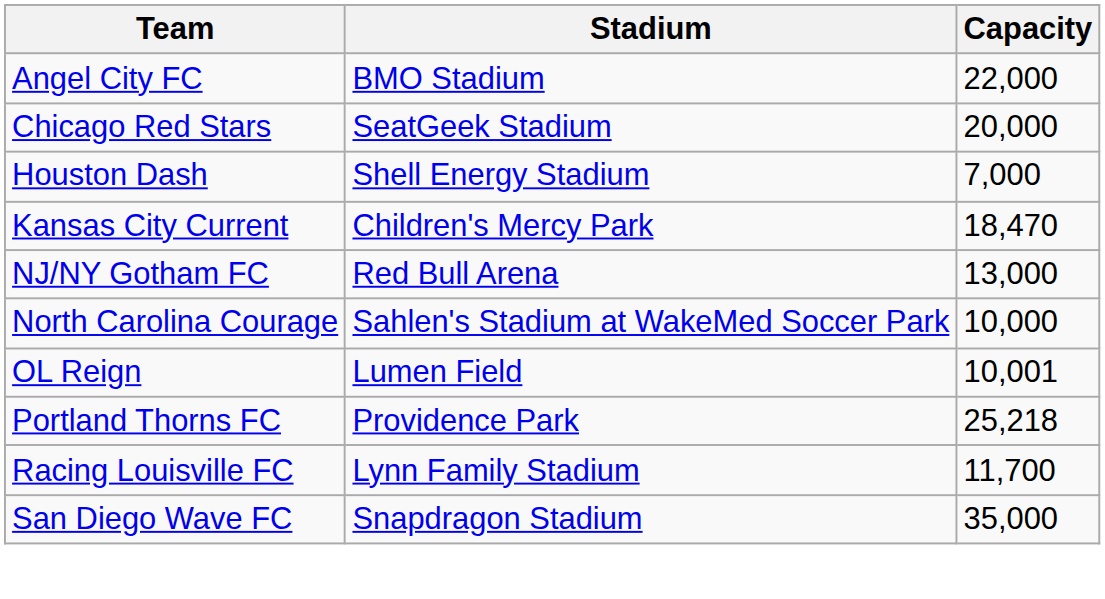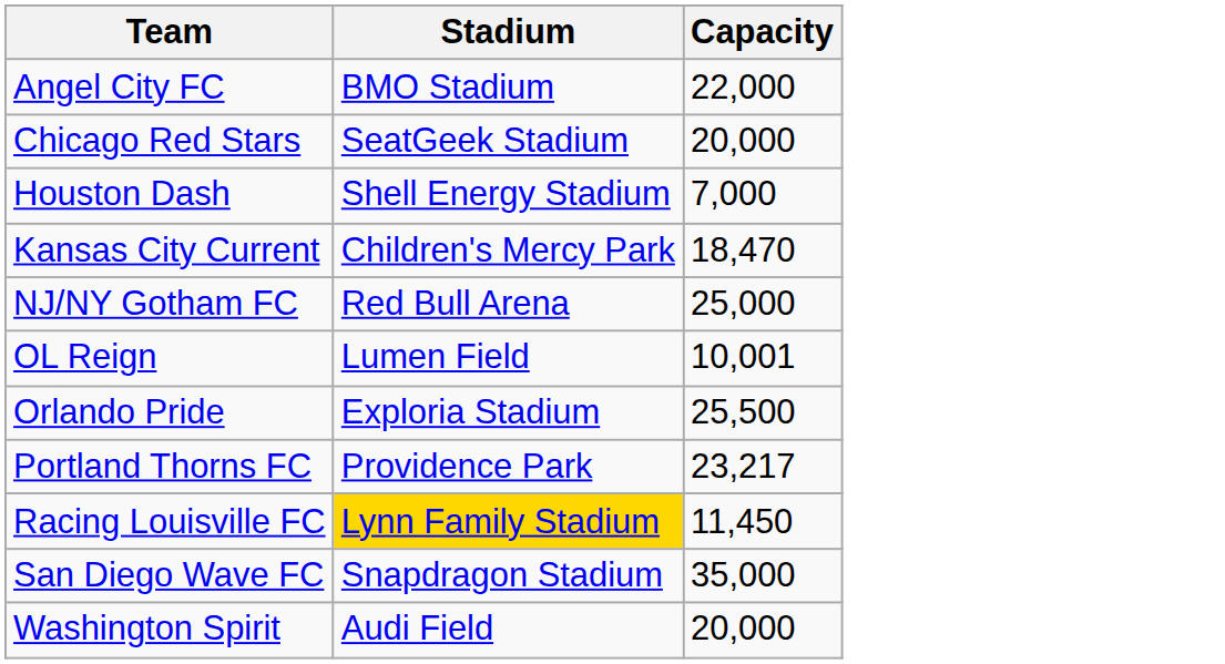NJ/NY Gotham FC | Capacity: 13,000 -> 25,000
- row: North Carolina Courage | Sahlen's Stadium at WakeMed Soccer Park | 10,000
+ row: Orlando Pride | Exploria Stadium | 25,500
Portland Thorns FC | Capacity: 25,218 -> 23,217
Racing Louisville FC | Stadium: no background -> gold background
Racing Louisville FC | Capacity: 11,700 -> 11,450
+ row: Washington Spirit | Audi Field | 20,000
